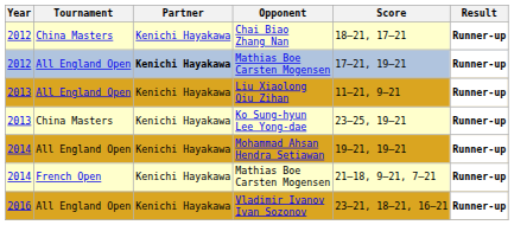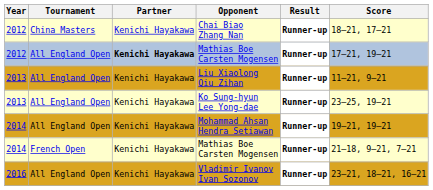columns swapped: Score <-> Result
Ko Sung-hyun Lee Yong-dae | Tournament: China Masters -> All England Open
